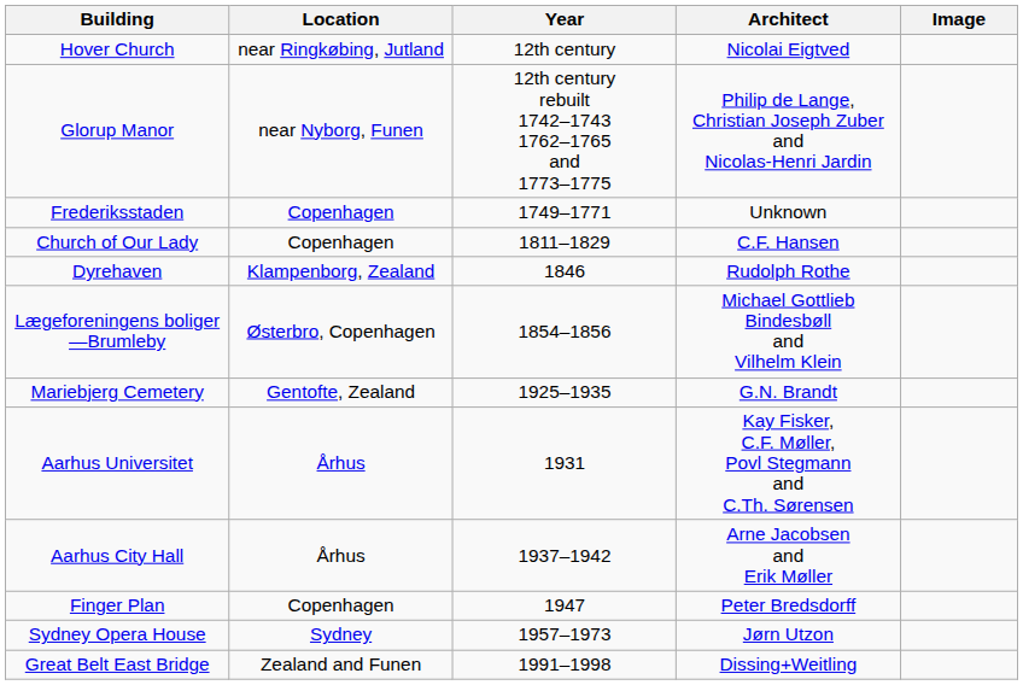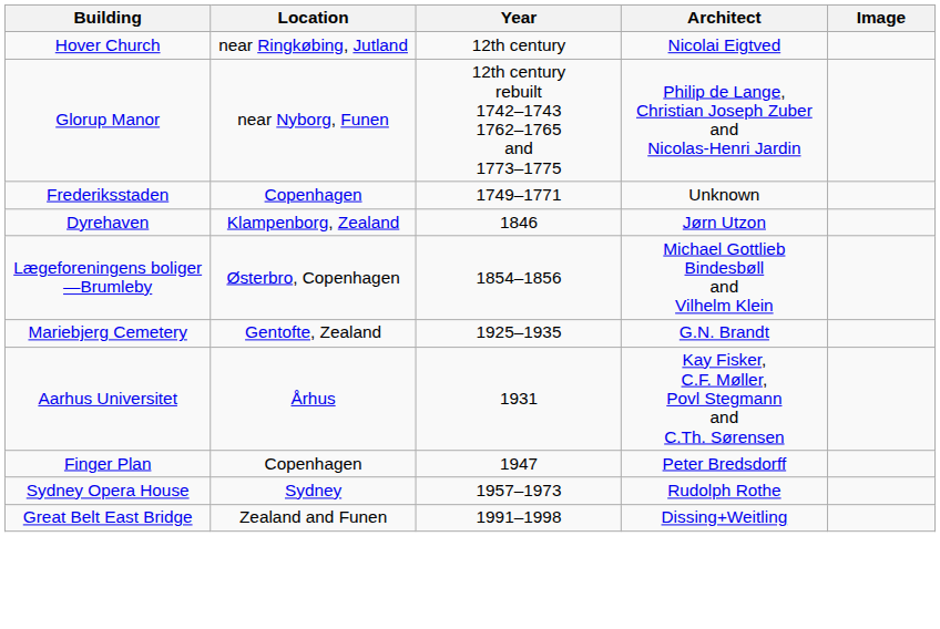- row: Church of Our Lady | Copenhagen | 1811–1829 | C.F. Hansen
Dyrehaven | Architect: Rudolph Rothe -> Jørn Utzon
- row: Aarhus City Hall | Århus | 1937–1942 | Arne Jacobsen and Erik Møller
Sydney Opera House | Architect: Jørn Utzon -> Rudolph Rothe
